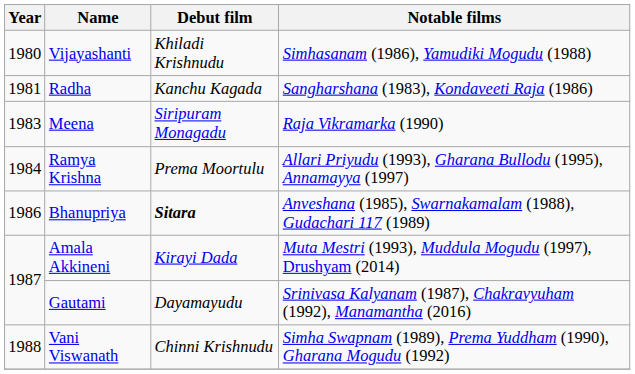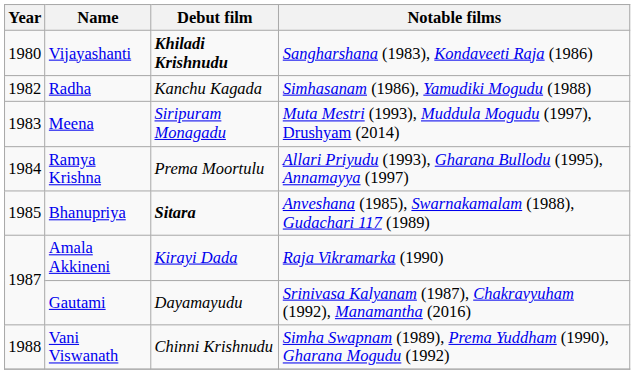Vijayashanti | Debut film: normal -> bold
Vijayashanti | Notable films: Simhasanam (1986), Yamudiki Mogudu (1988) -> Sangharshana (1983), Kondaveeti Raja (1986)
Radha | Year: 1981 -> 1982
Radha | Notable films: Sangharshana (1983), Kondaveeti Raja (1986) -> Simhasanam (1986), Yamudiki Mogudu (1988)
Meena | Notable films: Raja Vikramarka (1990) -> Muta Mestri (1993), Muddula Mogudu (1997), Drushyam (2014)
Bhanupriya | Year: 1986 -> 1985
Amala Akkineni | Notable films: Muta Mestri (1993), Muddula Mogudu (1997), Drushyam (2014) -> Raja Vikramarka (1990)
